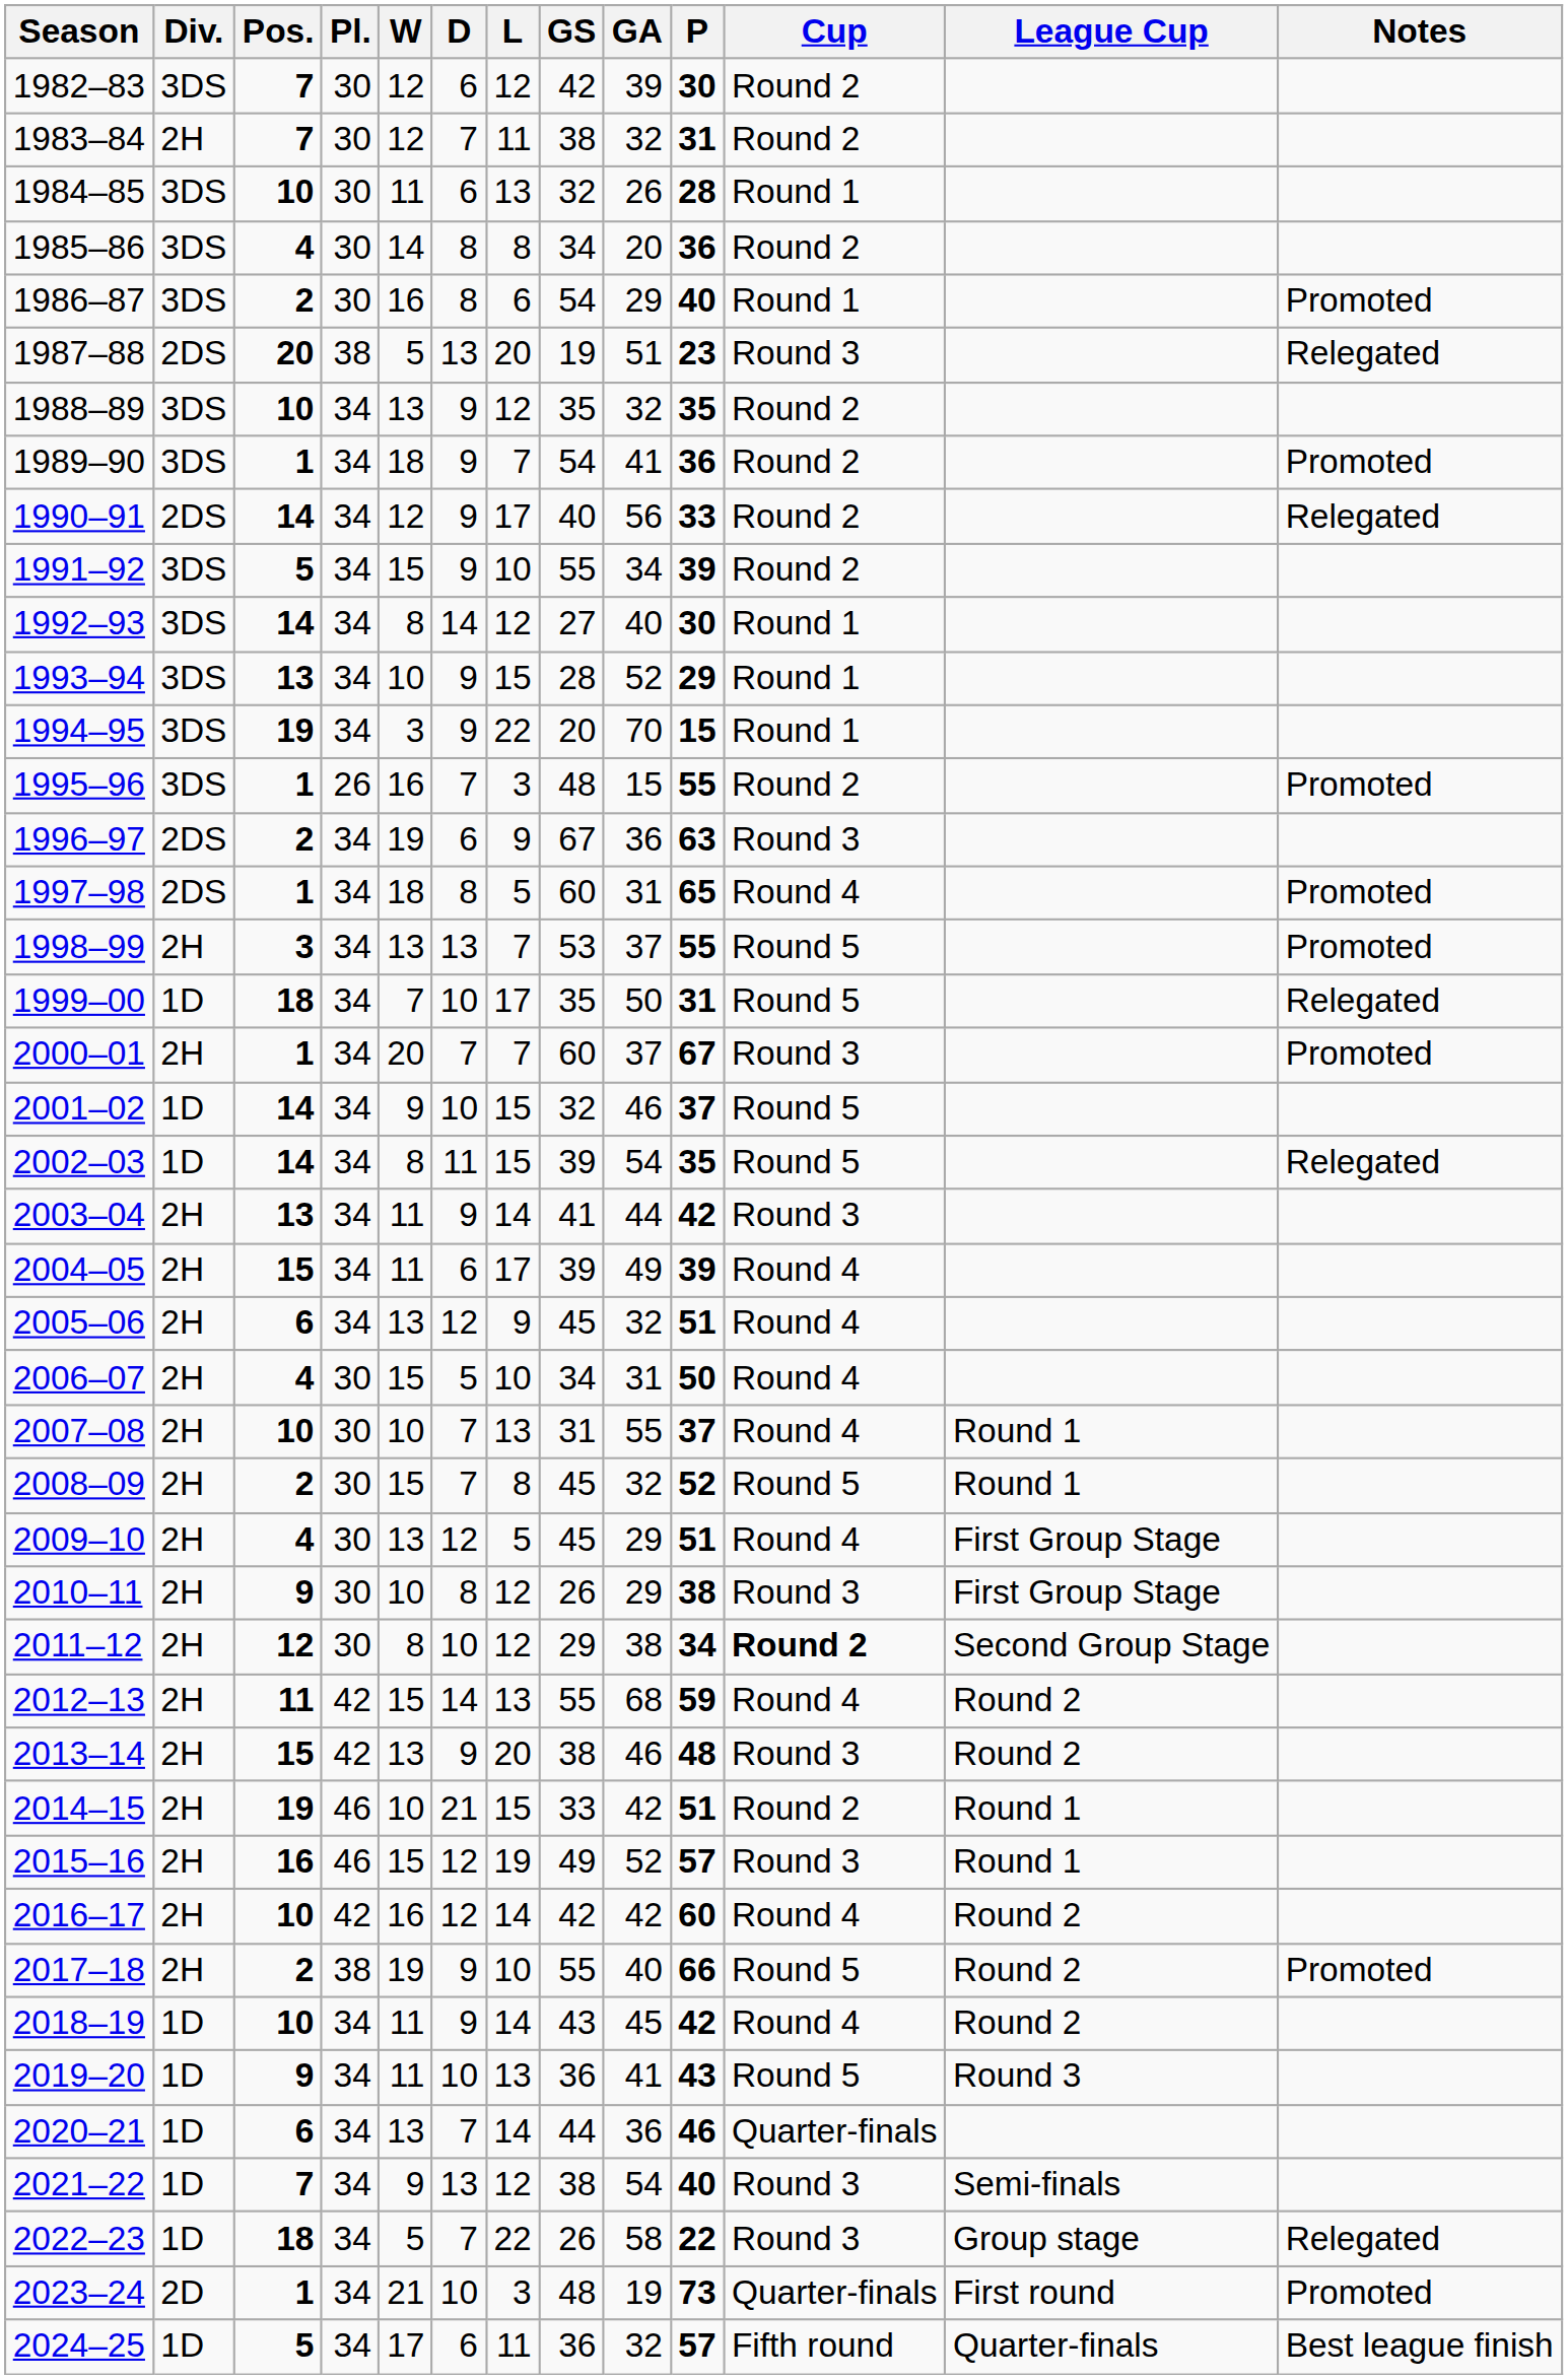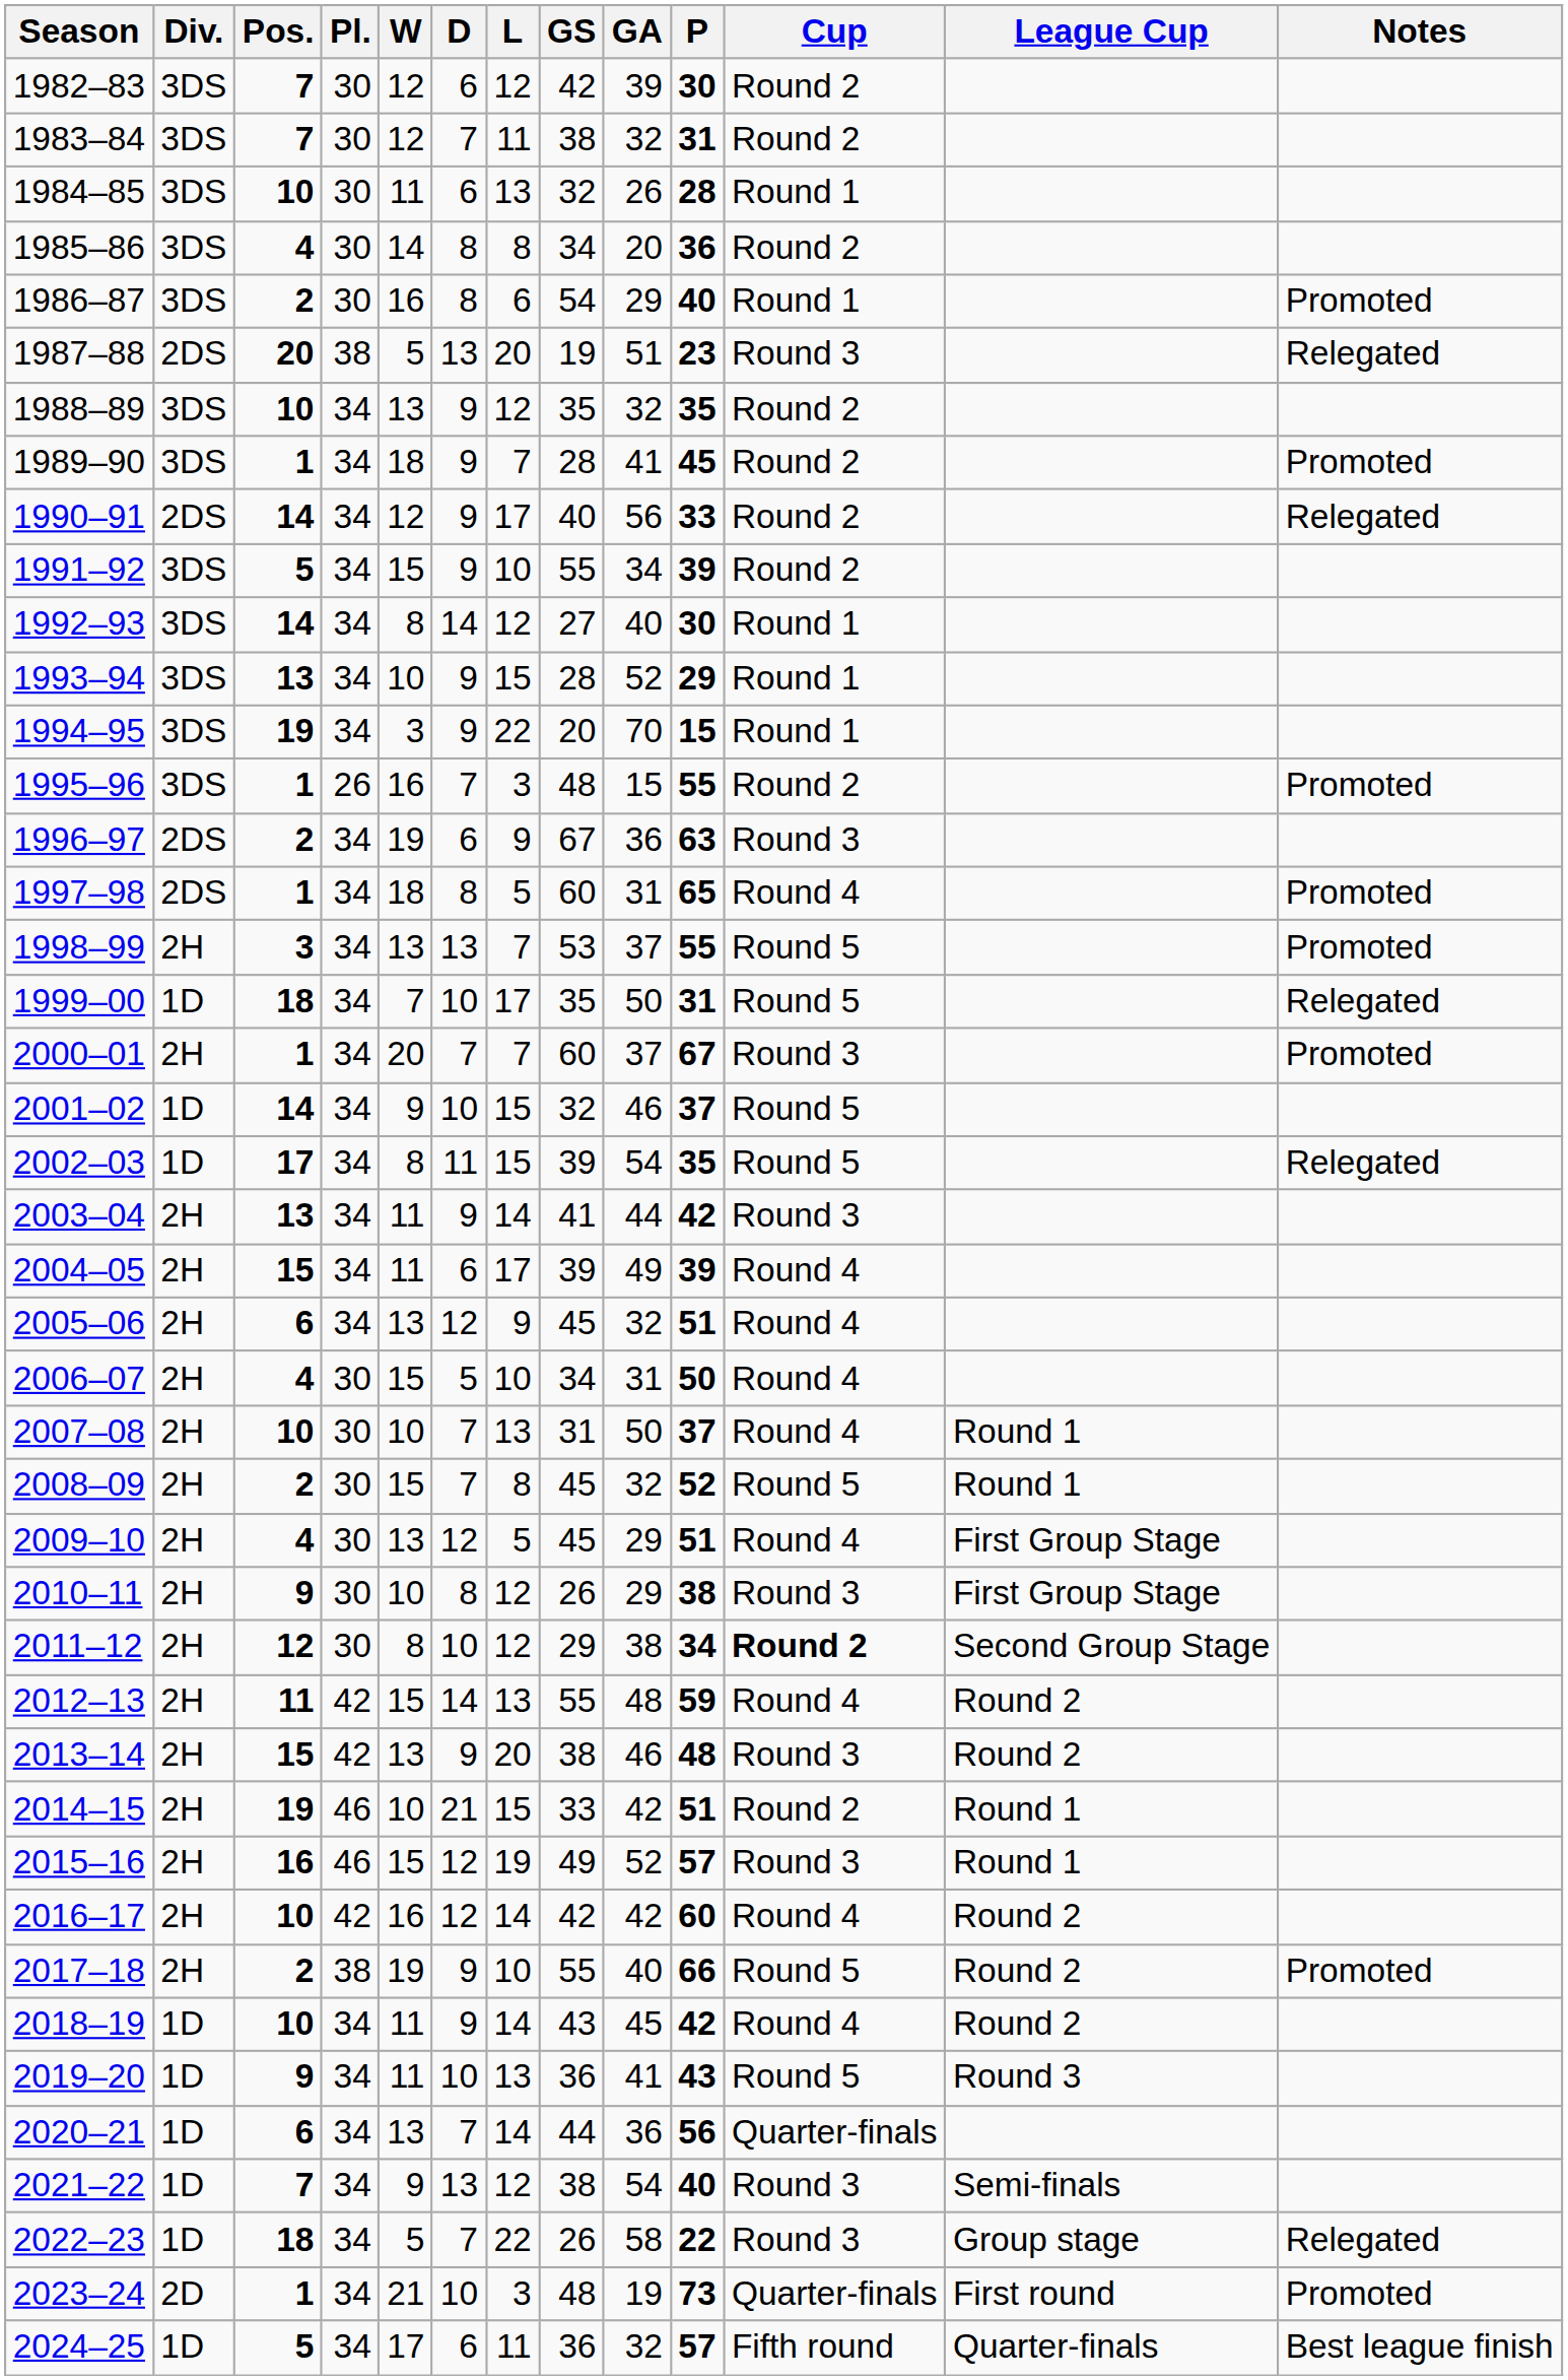1983–84 | Div.: 2H -> 3DS
1989–90 | GS: 54 -> 28
1989–90 | P: 36 -> 45
2002–03 | Pos.: 14 -> 17
2007–08 | GA: 55 -> 50
2012–13 | GA: 68 -> 48
2020–21 | P: 46 -> 56
